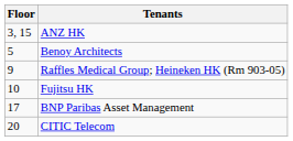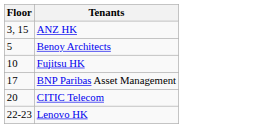- row: 9 | Raffles Medical Group; Heineken HK (Rm 903-05)
+ row: 22-23 | Lenovo HK
